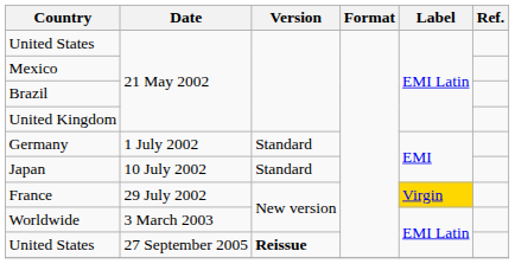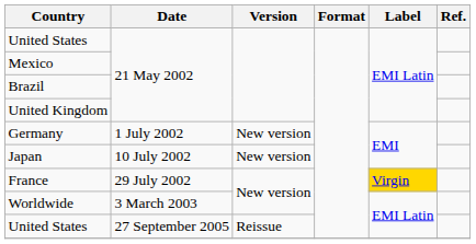Germany | Version: Standard -> New version
Japan | Version: Standard -> New version
United States / 27 September 2005 | Version: bold -> normal
